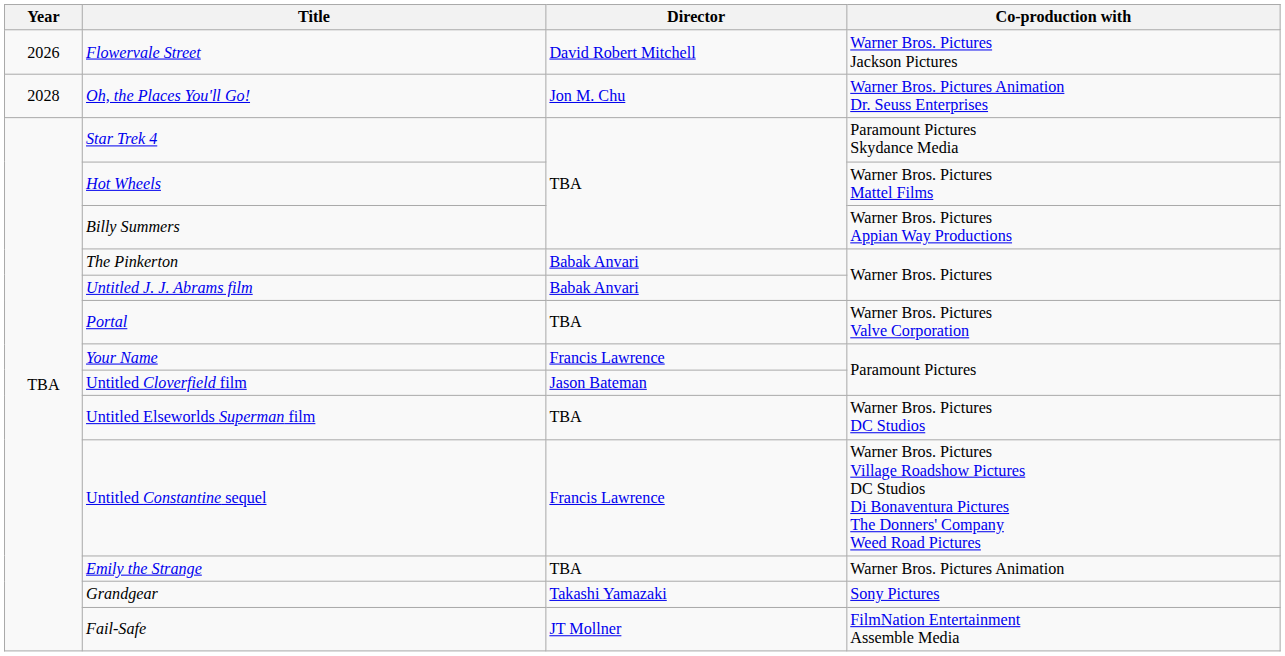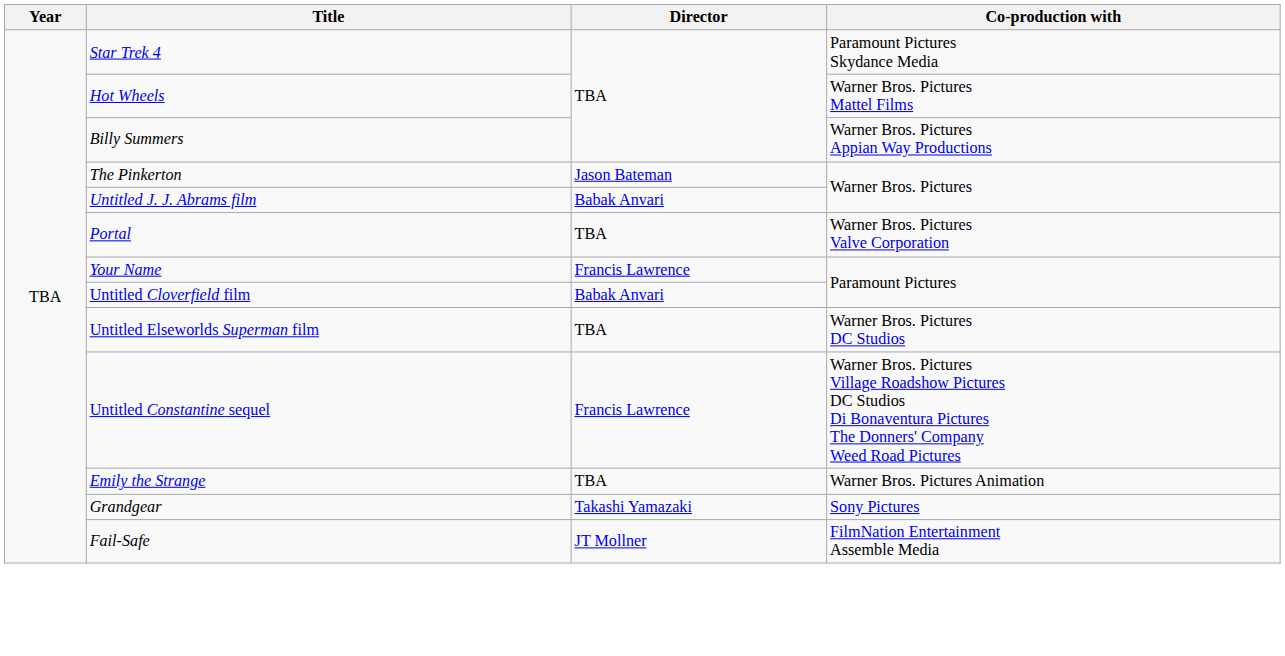- row: 2026 | Flowervale Street | David Robert Mitchell | Warner Bros. Pictures Jackson Pictures
- row: 2028 | Oh, the Places You'll Go! | Jon M. Chu | Warner Bros. Pictures Animation Dr. Seuss Enterprises
The Pinkerton | Director: Babak Anvari -> Jason Bateman
Untitled Cloverfield film | Director: Jason Bateman -> Babak Anvari
